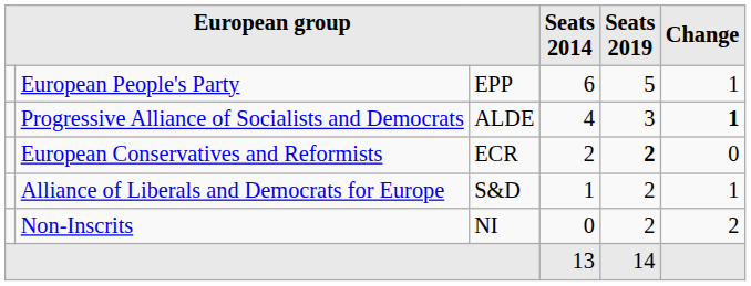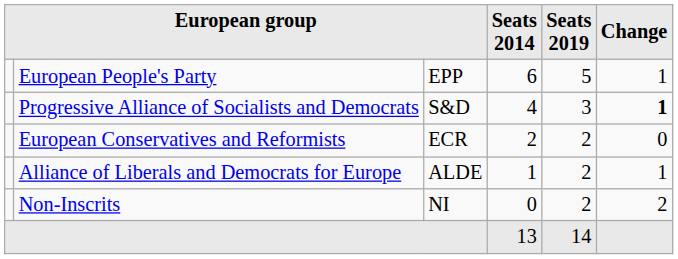Progressive Alliance of Socialists and Democrats | column 3: ALDE -> S&D
European Conservatives and Reformists | Seats 2019: bold -> normal
Alliance of Liberals and Democrats for Europe | column 3: S&D -> ALDE
